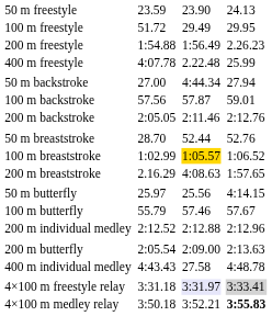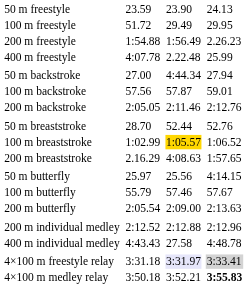rows swapped: 200 m butterfly <-> 200 m individual medley
